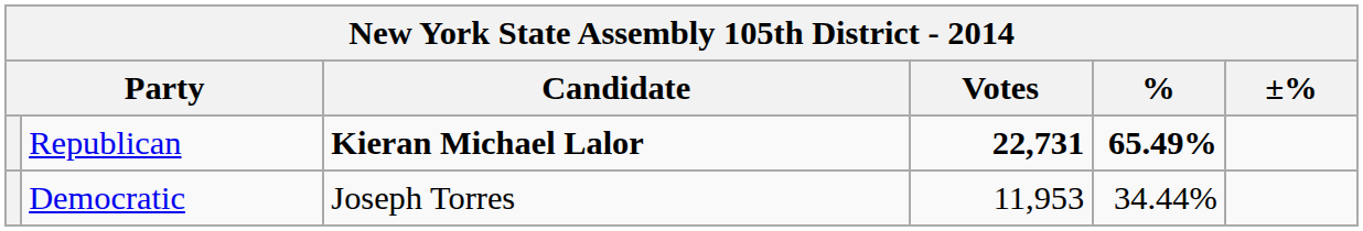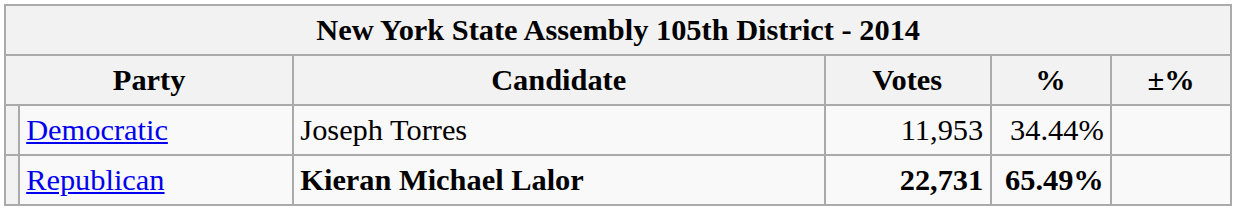rows swapped: Republican <-> Democratic
